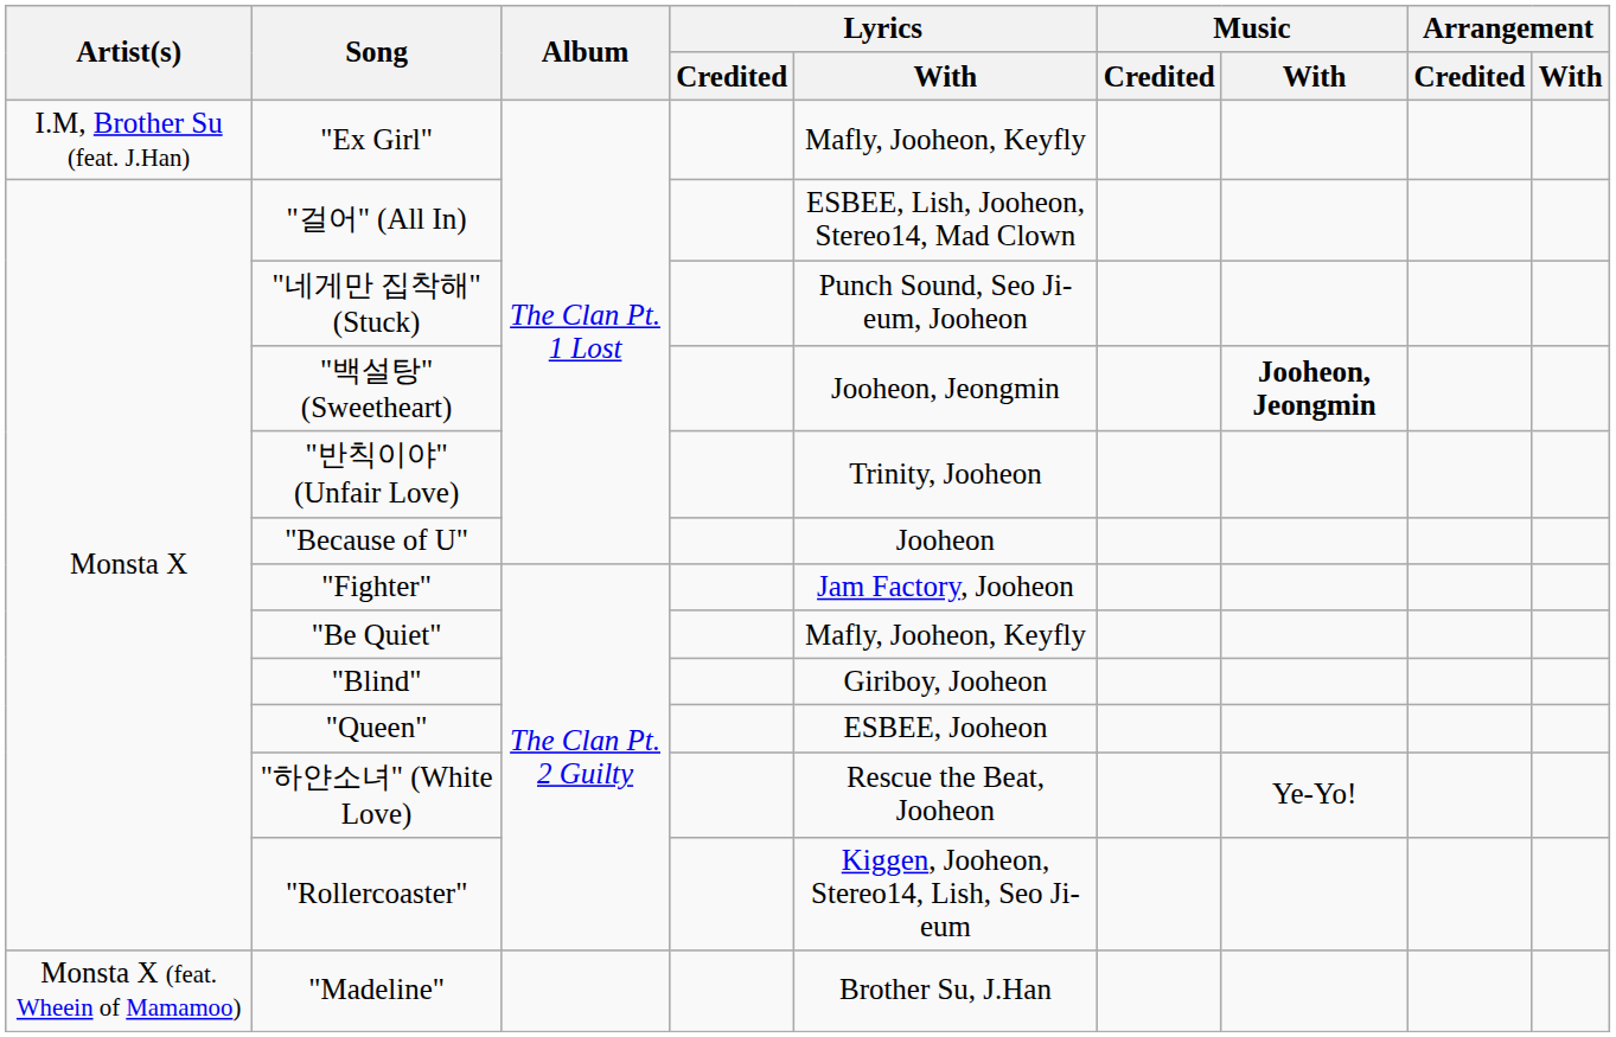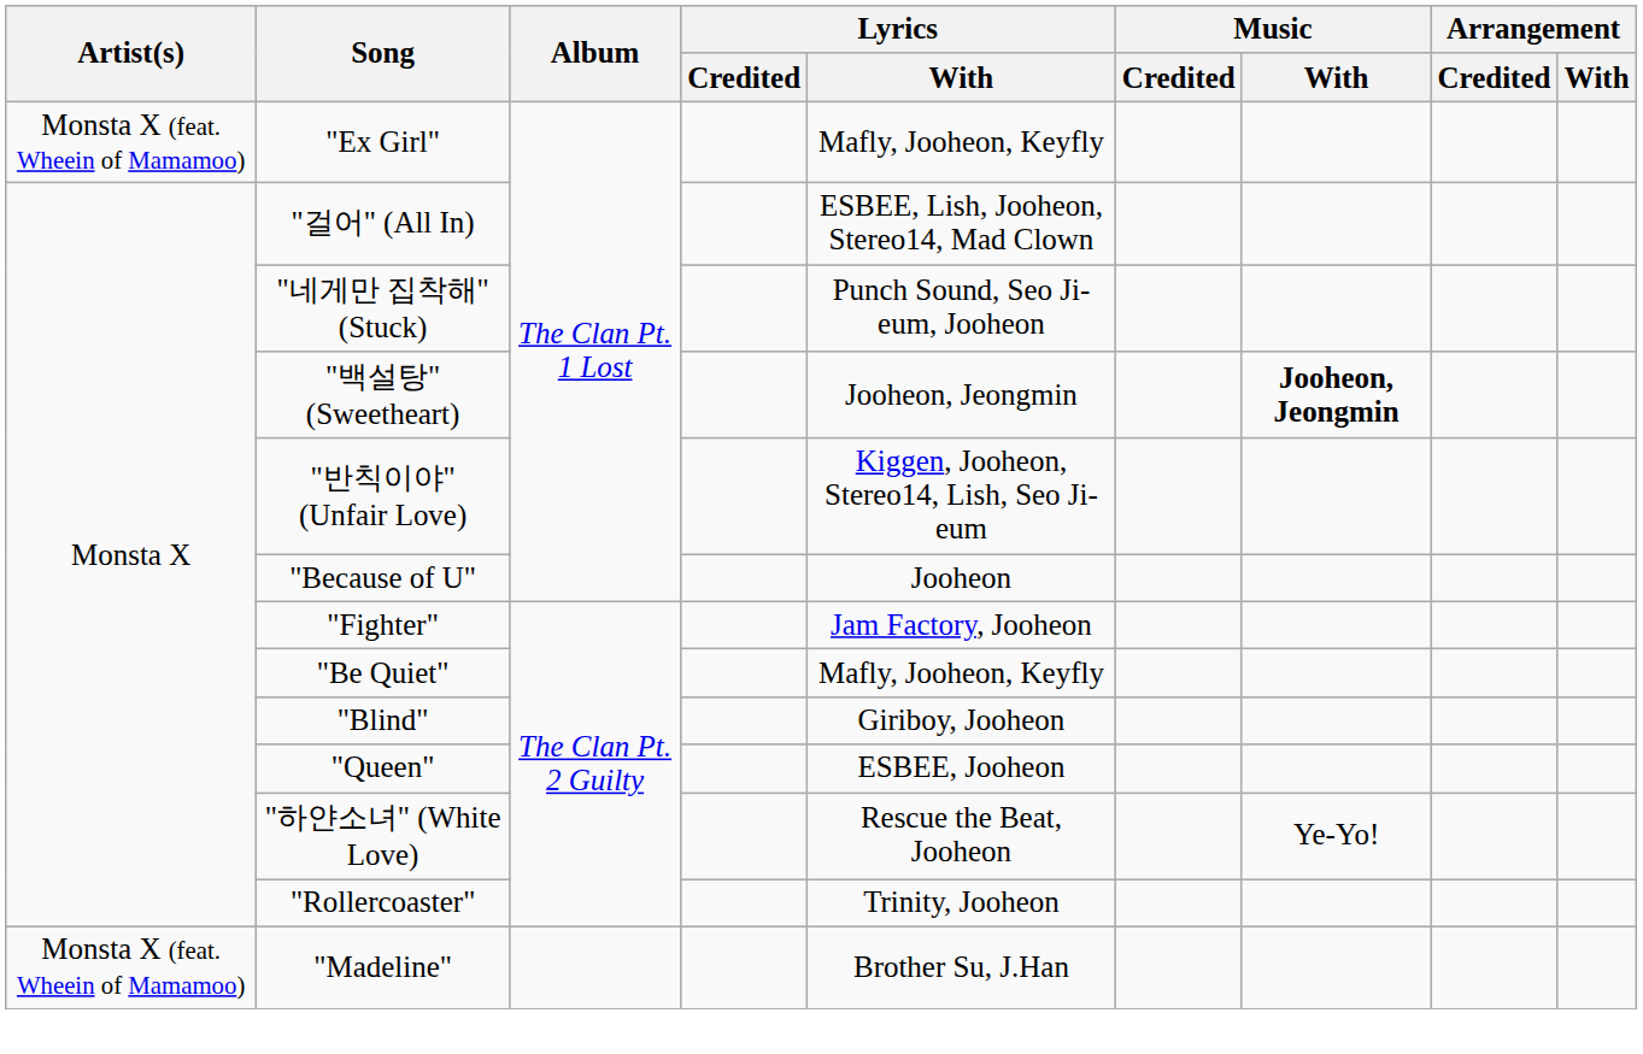"Ex Girl" | Artist(s): I.M, Brother Su (feat. J.Han) -> Monsta X (feat. Wheein of Mamamoo)
"반칙이야" (Unfair Love) | Lyrics / With: Trinity, Jooheon -> Kiggen, Jooheon, Stereo14, Lish, Seo Ji-eum
"Rollercoaster" | Lyrics / With: Kiggen, Jooheon, Stereo14, Lish, Seo Ji-eum -> Trinity, Jooheon
